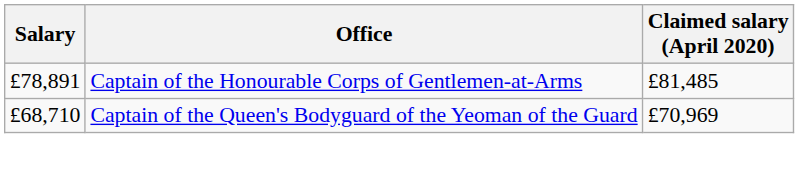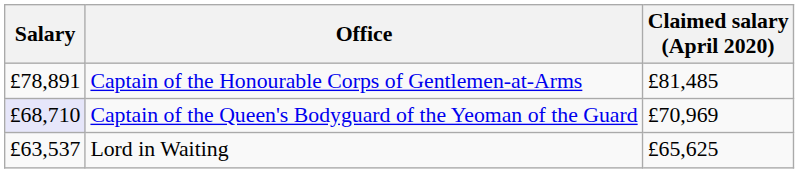Captain of the Queen's Bodyguard of the Yeoman of the Guard | Salary: no background -> lavender background
+ row: £63,537 | Lord in Waiting | £65,625
